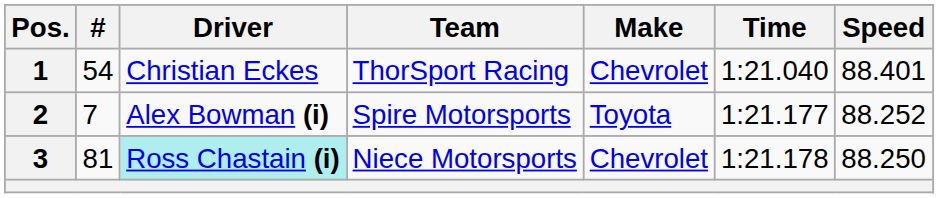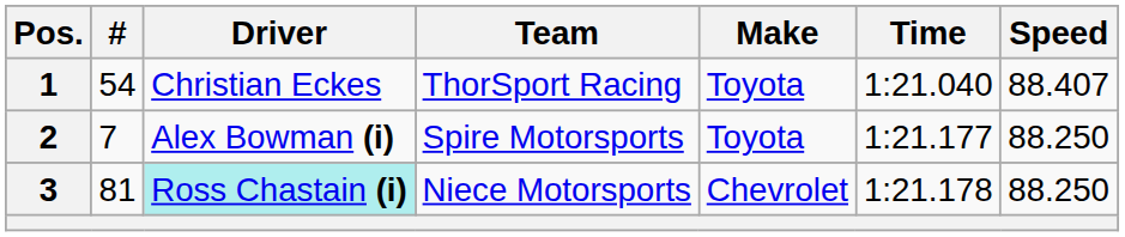1 | Make: Chevrolet -> Toyota
1 | Speed: 88.401 -> 88.407
2 | Speed: 88.252 -> 88.250
